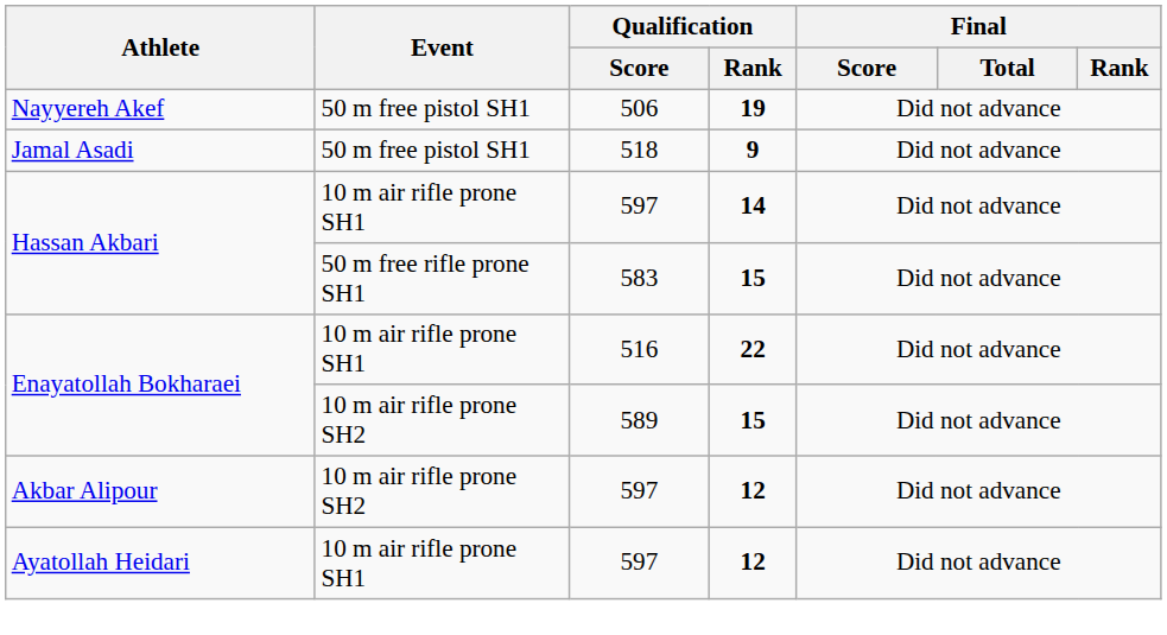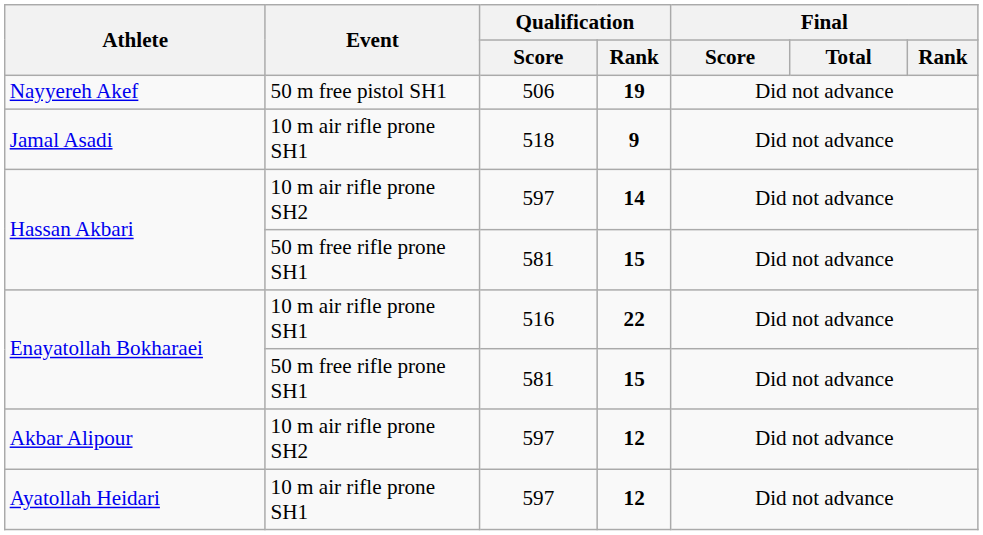Jamal Asadi | Event: 50 m free pistol SH1 -> 10 m air rifle prone SH1
Hassan Akbari / 14 | Event: 10 m air rifle prone SH1 -> 10 m air rifle prone SH2
Hassan Akbari / 15 | Qualification / Score: 583 -> 581
Enayatollah Bokharaei / 15 | Event: 10 m air rifle prone SH2 -> 50 m free rifle prone SH1
Enayatollah Bokharaei / 15 | Qualification / Score: 589 -> 581
